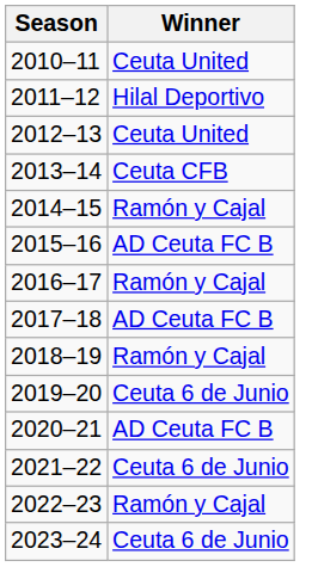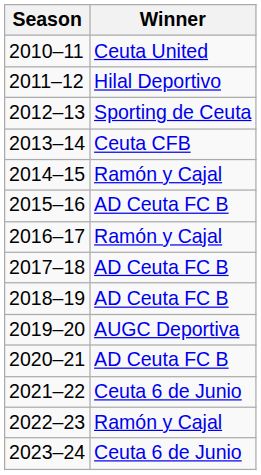2012–13 | Winner: Ceuta United -> Sporting de Ceuta
2018–19 | Winner: Ramón y Cajal -> AD Ceuta FC B
2019–20 | Winner: Ceuta 6 de Junio -> AUGC Deportiva
